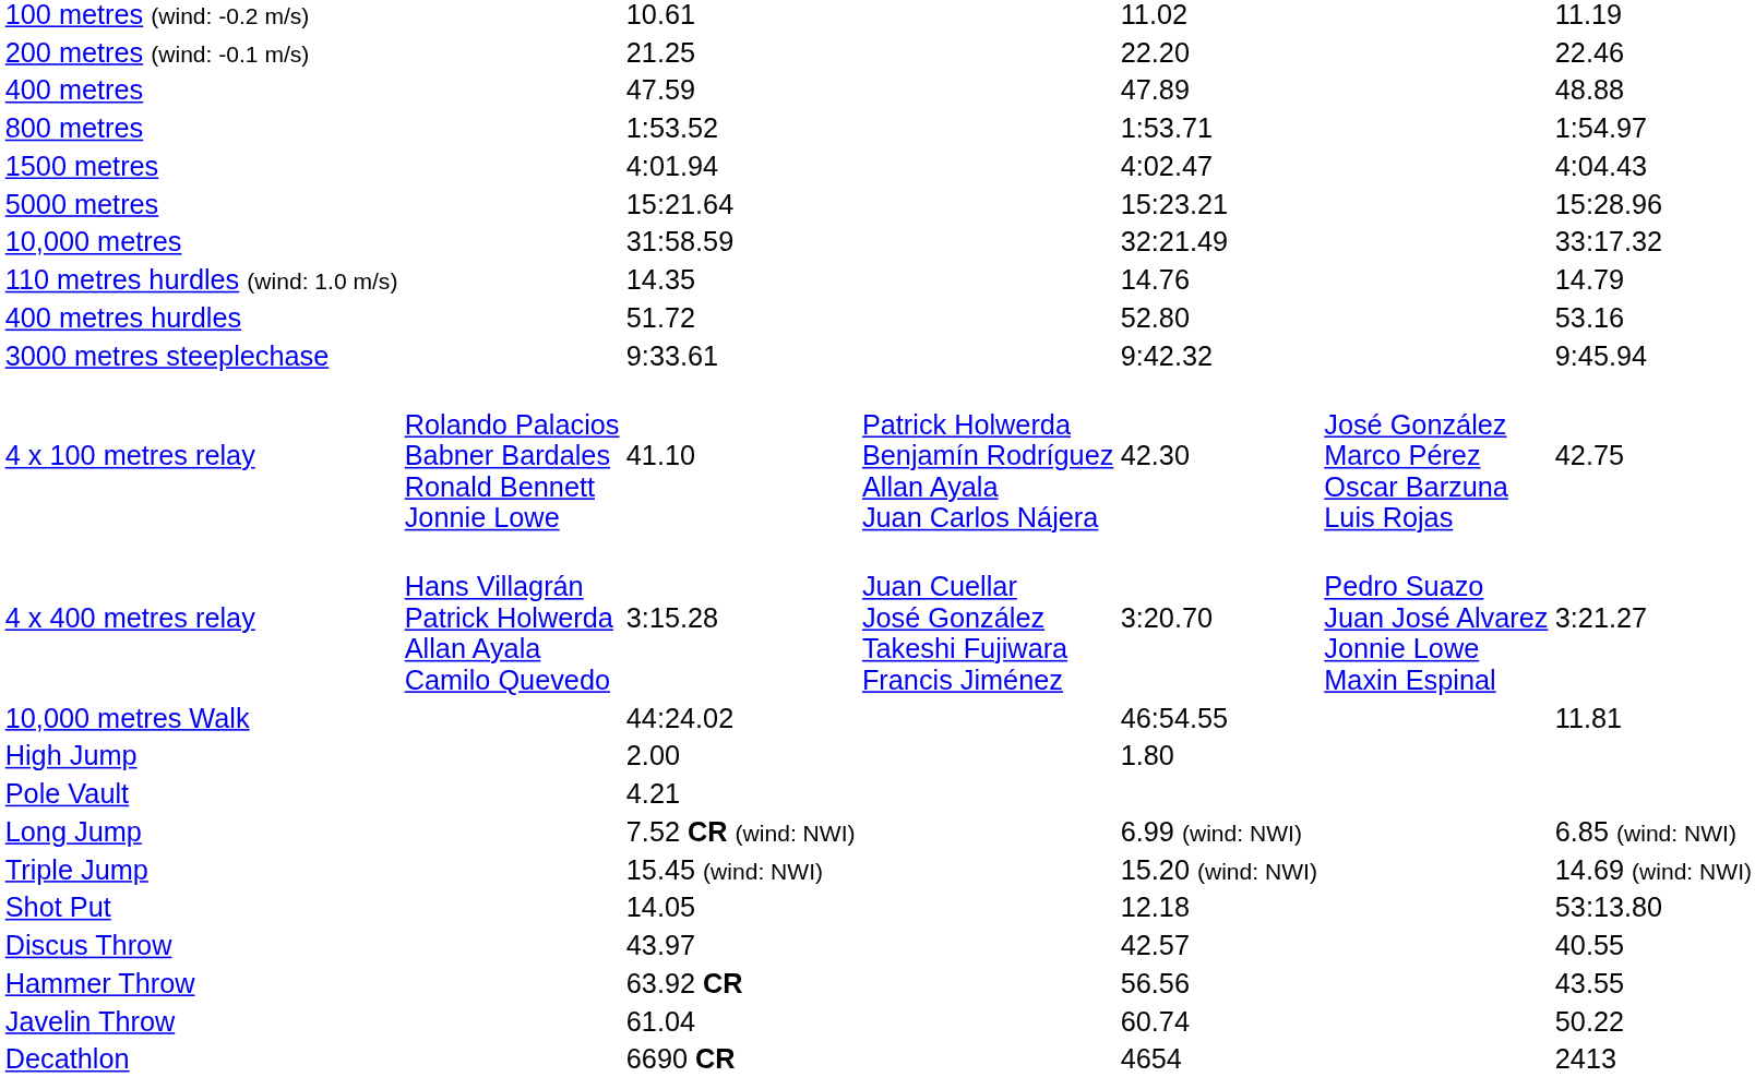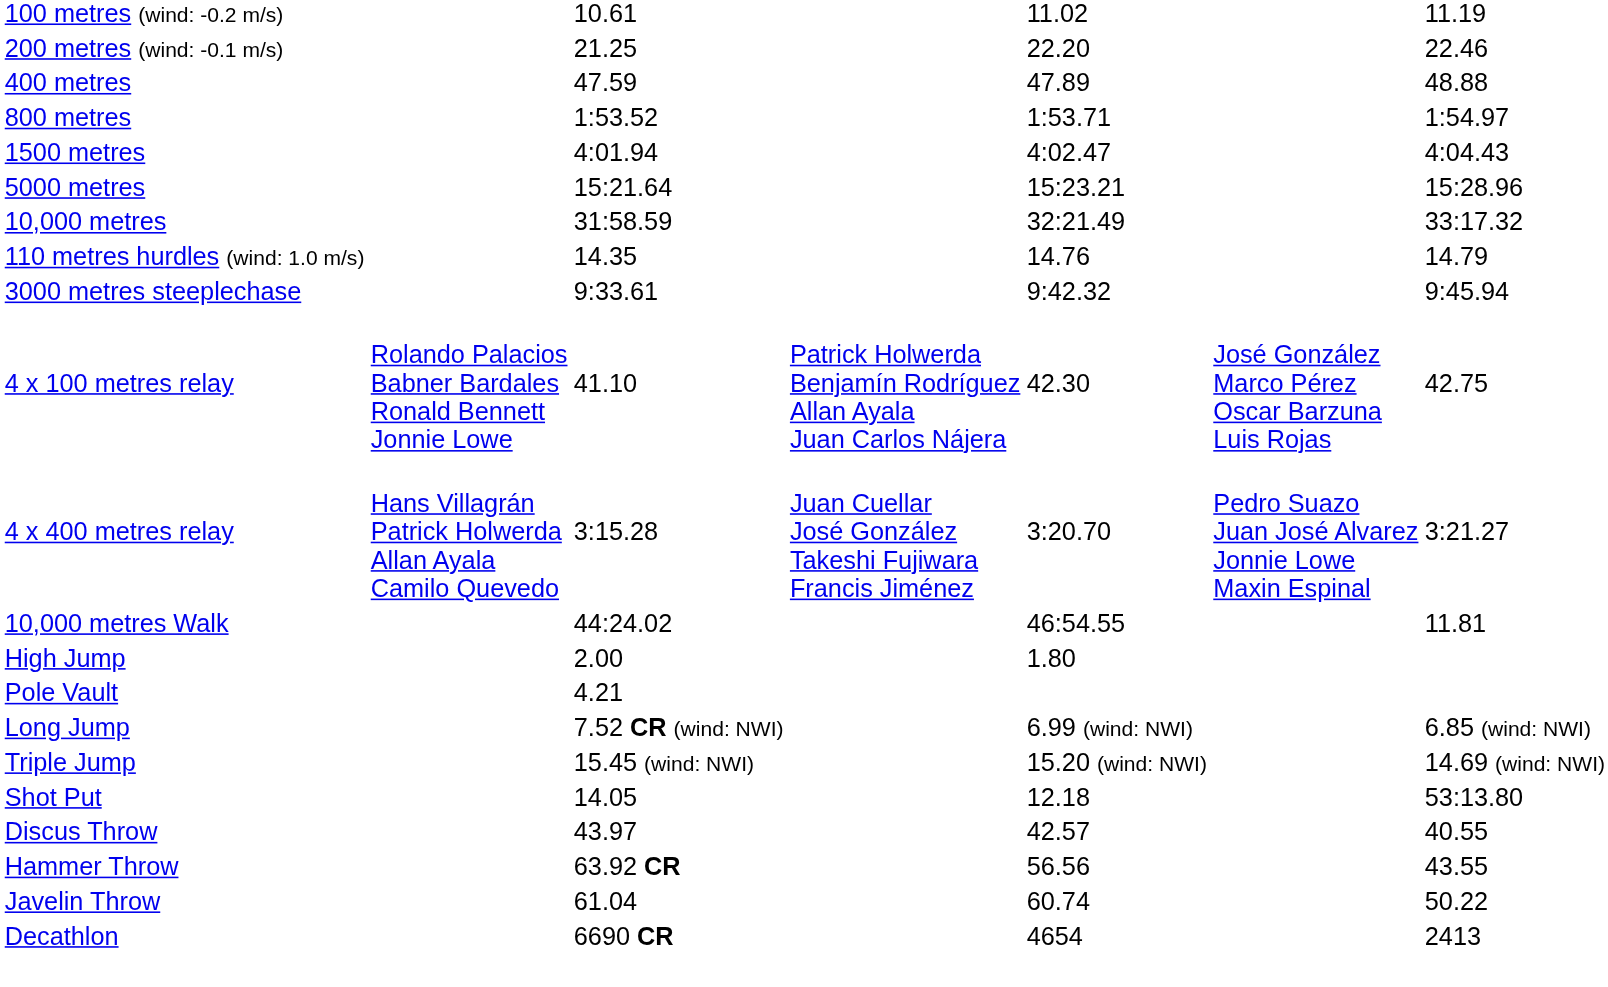- row: 400 metres hurdles | 51.72 | 52.80 | 53.16
